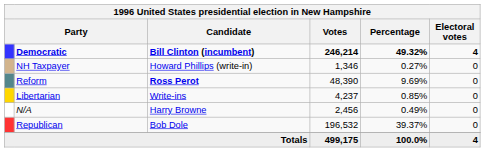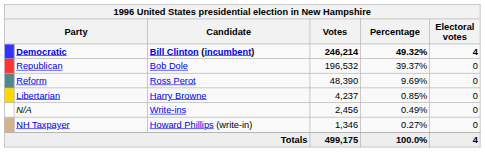rows swapped: Republican <-> NH Taxpayer
Reform | Candidate: bold -> normal
Libertarian | Candidate: Write-ins -> Harry Browne
N/A | Candidate: Harry Browne -> Write-ins
